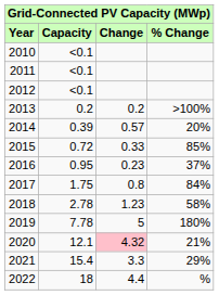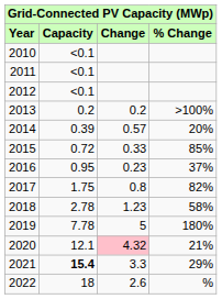2017 | % Change: 84% -> 82%
2021 | Capacity: normal -> bold
2022 | Change: 4.4 -> 2.6
